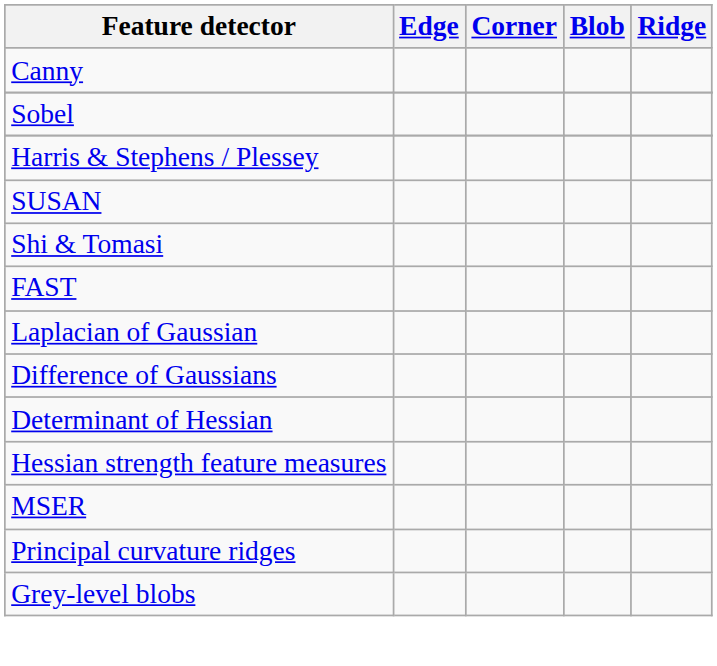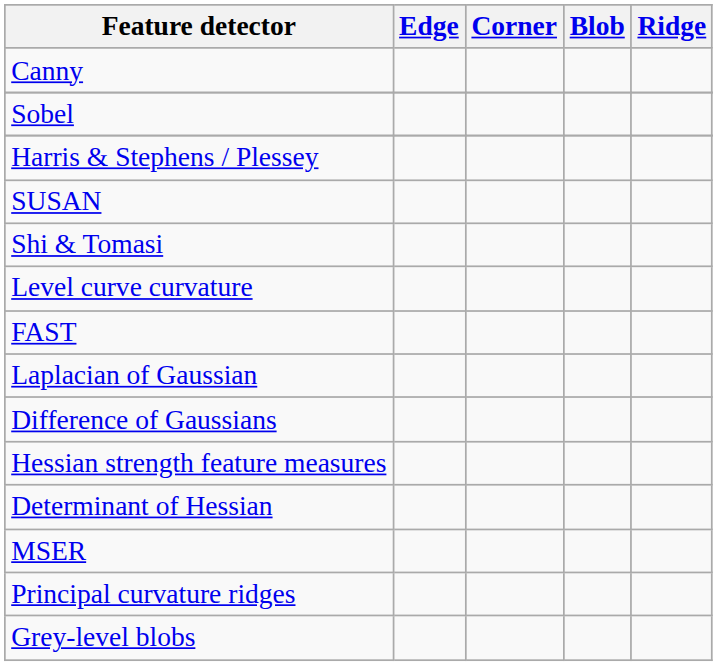+ row: Level curve curvature
rows swapped: Determinant of Hessian <-> Hessian strength feature measures
